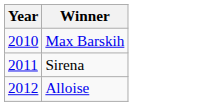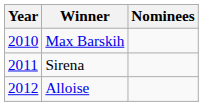+ column: Nominees
